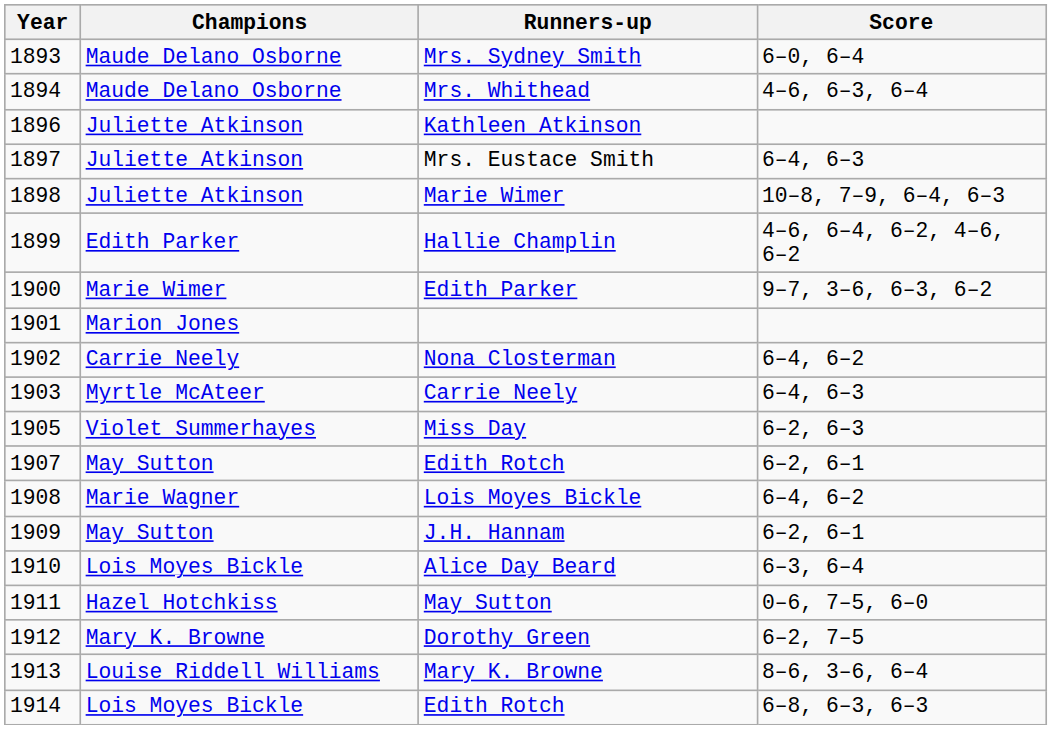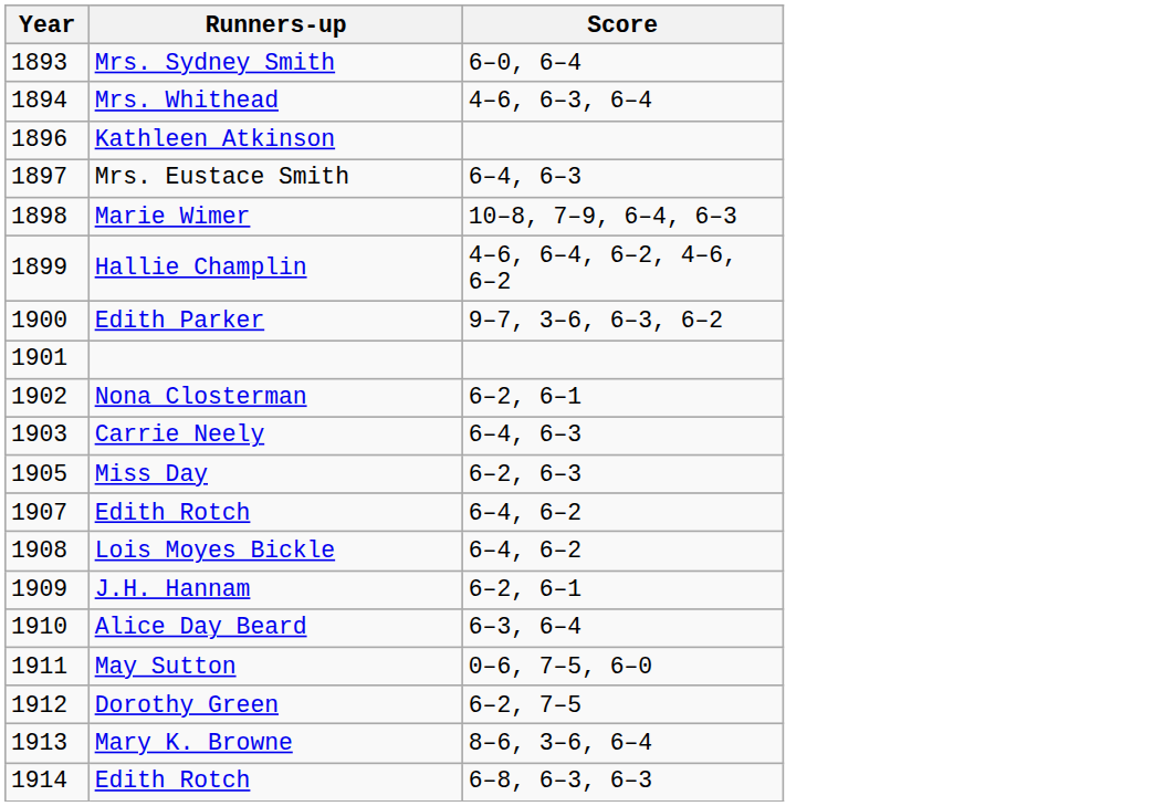- column: Champions | Maude Delano Osborne | Maude Delano Osborne | Juliette Atkinson | Juliette Atkinson | Juliette Atkinson | Edith Parker | Marie Wimer | Marion Jones | Carrie Neely | Myrtle McAteer | Violet Summerhayes | May Sutton | Marie Wagner | May Sutton | Lois Moyes Bickle | Hazel Hotchkiss | Mary K. Browne | Louise Riddell Williams | Lois Moyes Bickle
Nona Closterman | Score: 6–4, 6–2 -> 6–2, 6–1
1907 / Edith Rotch | Score: 6–2, 6–1 -> 6–4, 6–2
